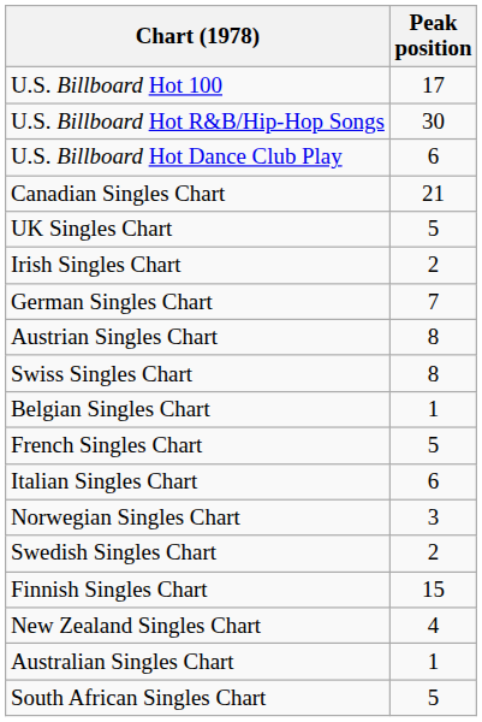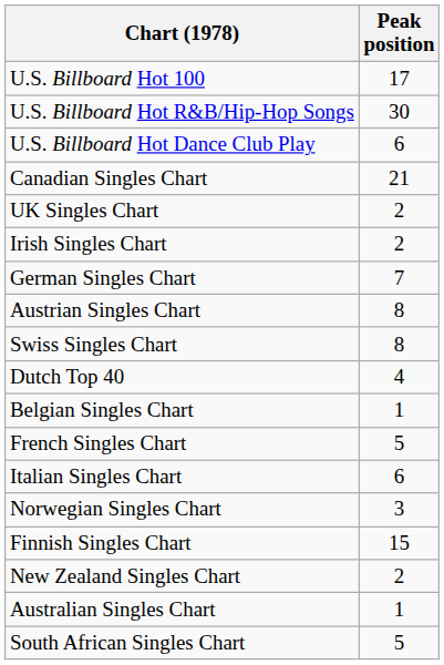UK Singles Chart | Peak position: 5 -> 2
+ row: Dutch Top 40 | 4
- row: Swedish Singles Chart | 2
New Zealand Singles Chart | Peak position: 4 -> 2
